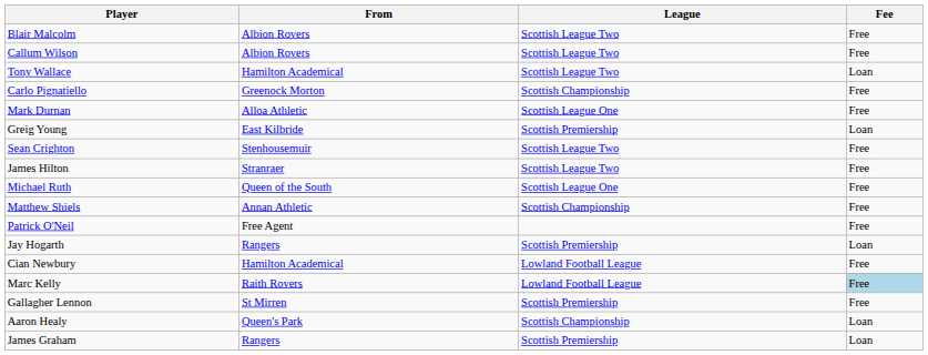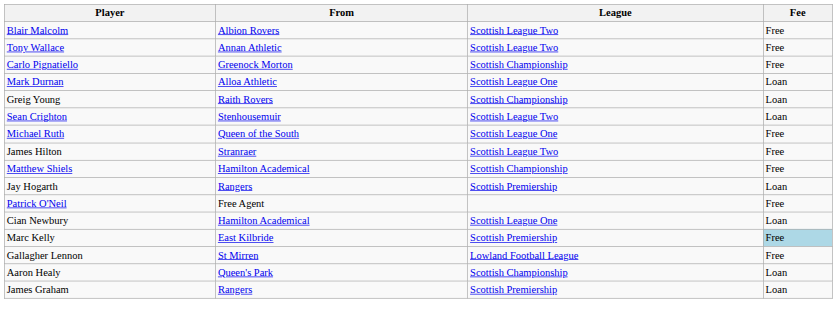- row: Callum Wilson | Albion Rovers | Scottish League Two | Free
Tony Wallace | From: Hamilton Academical -> Annan Athletic
Tony Wallace | Fee: Loan -> Free
Mark Durnan | Fee: Free -> Loan
Greig Young | From: East Kilbride -> Raith Rovers
Greig Young | League: Scottish Premiership -> Scottish Championship
Sean Crighton | Fee: Free -> Loan
rows swapped: James Hilton <-> Michael Ruth
Matthew Shiels | From: Annan Athletic -> Hamilton Academical
rows swapped: Patrick O'Neil <-> Jay Hogarth
Cian Newbury | League: Lowland Football League -> Scottish League One
Cian Newbury | Fee: Free -> Loan
Marc Kelly | From: Raith Rovers -> East Kilbride
Marc Kelly | League: Lowland Football League -> Scottish Premiership
Gallagher Lennon | League: Scottish Premiership -> Lowland Football League
